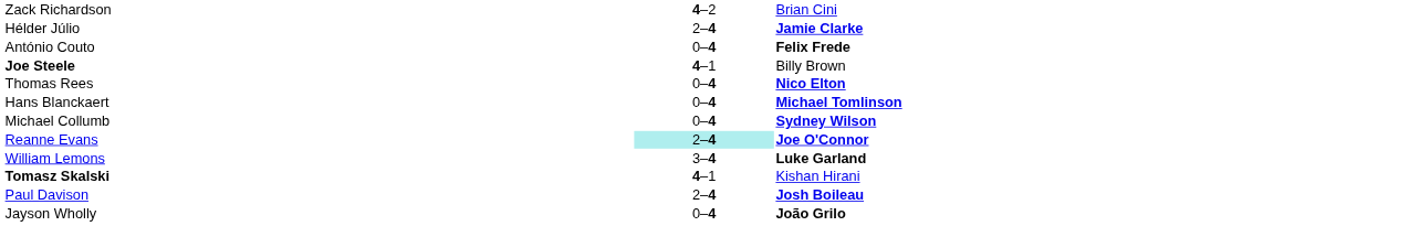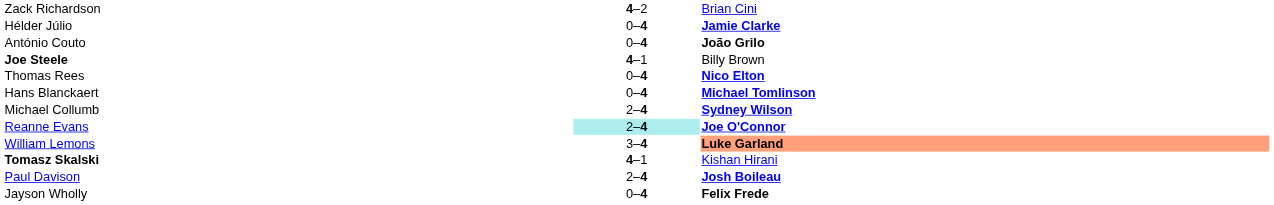Hélder Júlio | column 2: 2–4 -> 0–4
António Couto | column 3: Felix Frede -> João Grilo
Michael Collumb | column 2: 0–4 -> 2–4
William Lemons | column 3: no background -> lightsalmon background
Jayson Wholly | column 3: João Grilo -> Felix Frede
